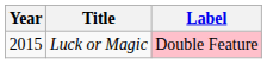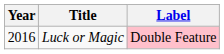Luck or Magic | Year: 2015 -> 2016
